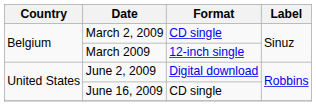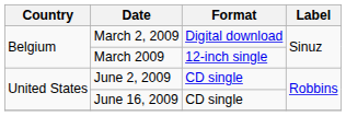March 2, 2009 | Format: CD single -> Digital download
June 2, 2009 | Format: Digital download -> CD single
